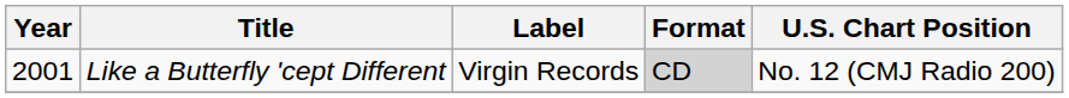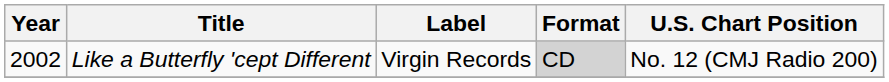Like a Butterfly 'cept Different | Year: 2001 -> 2002
